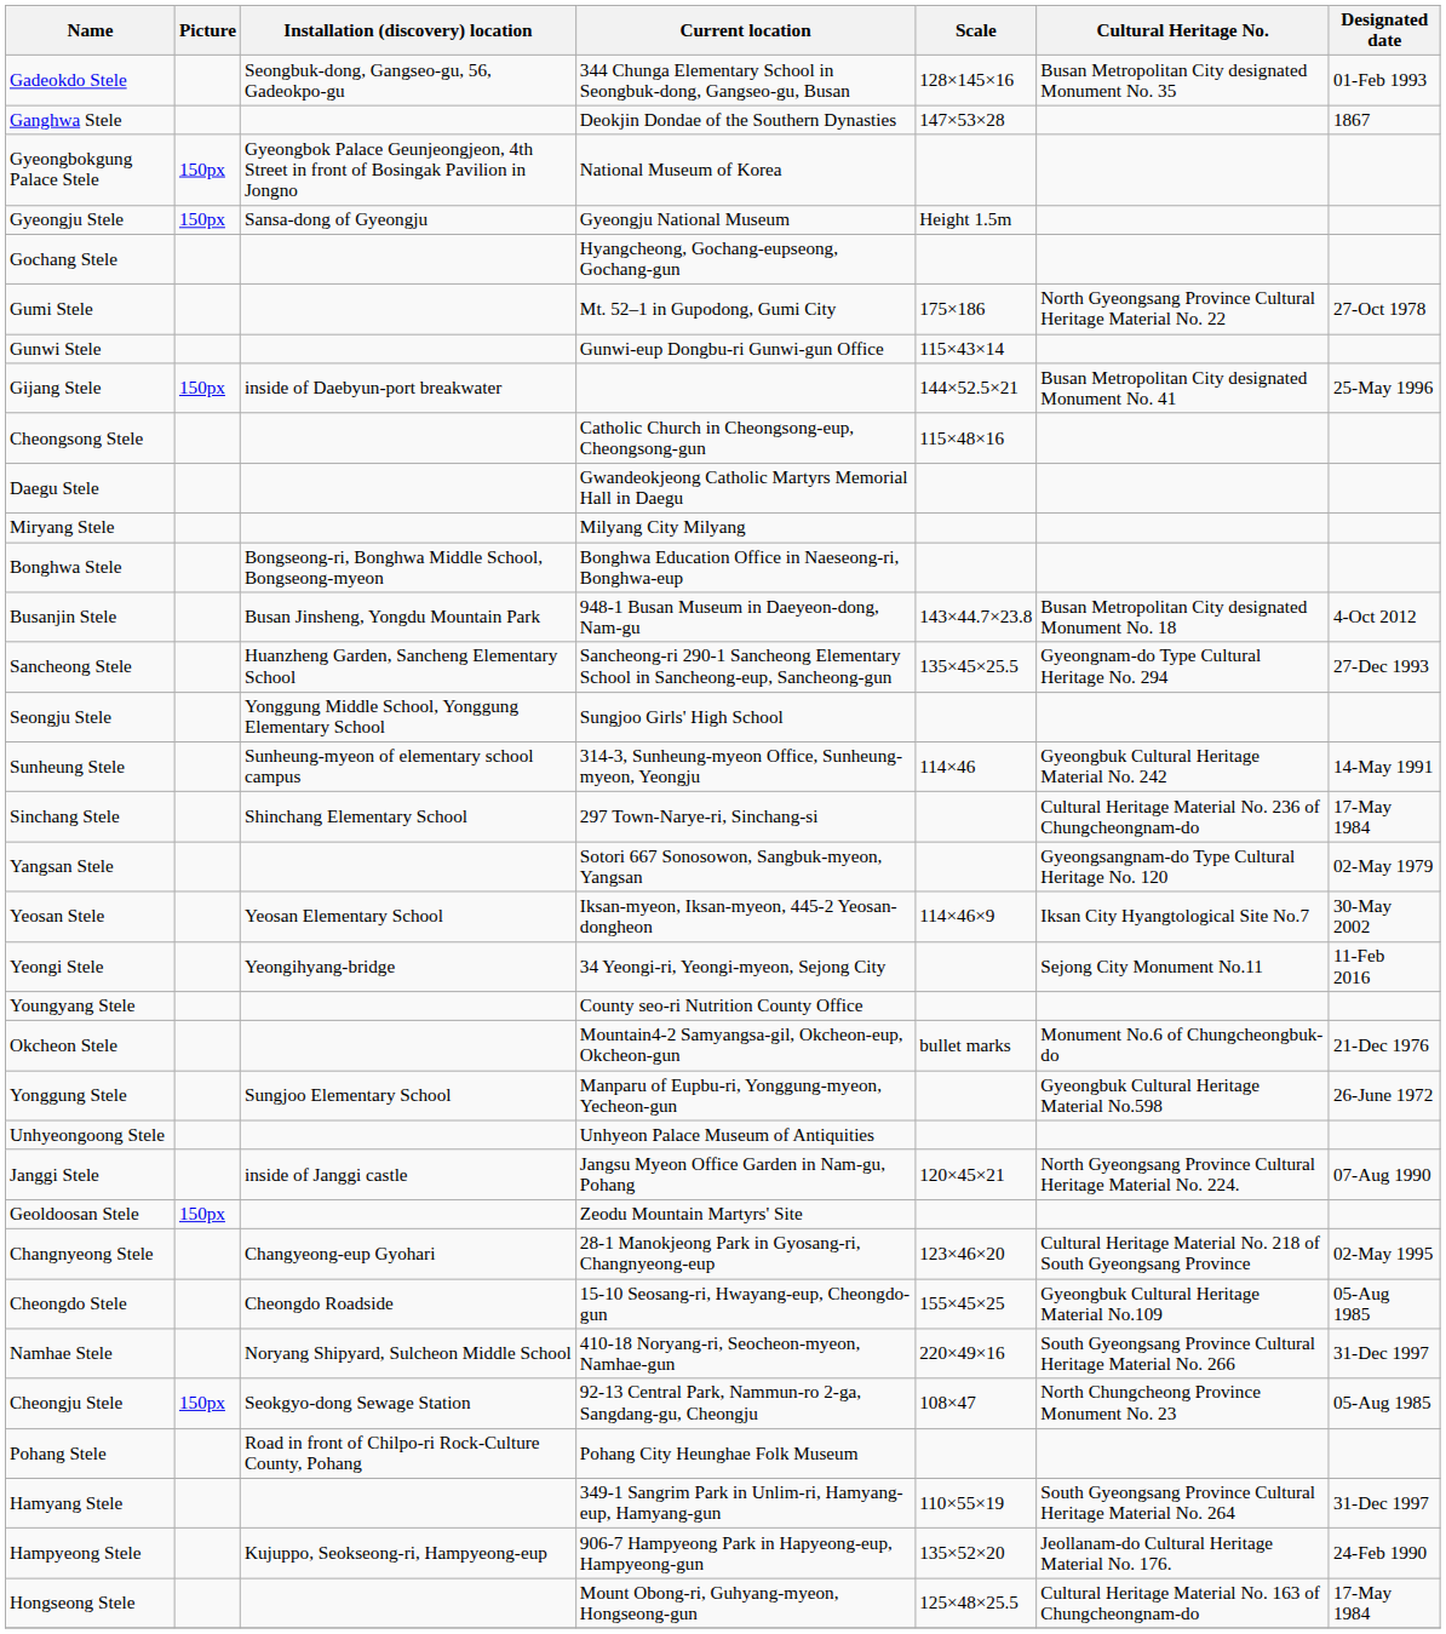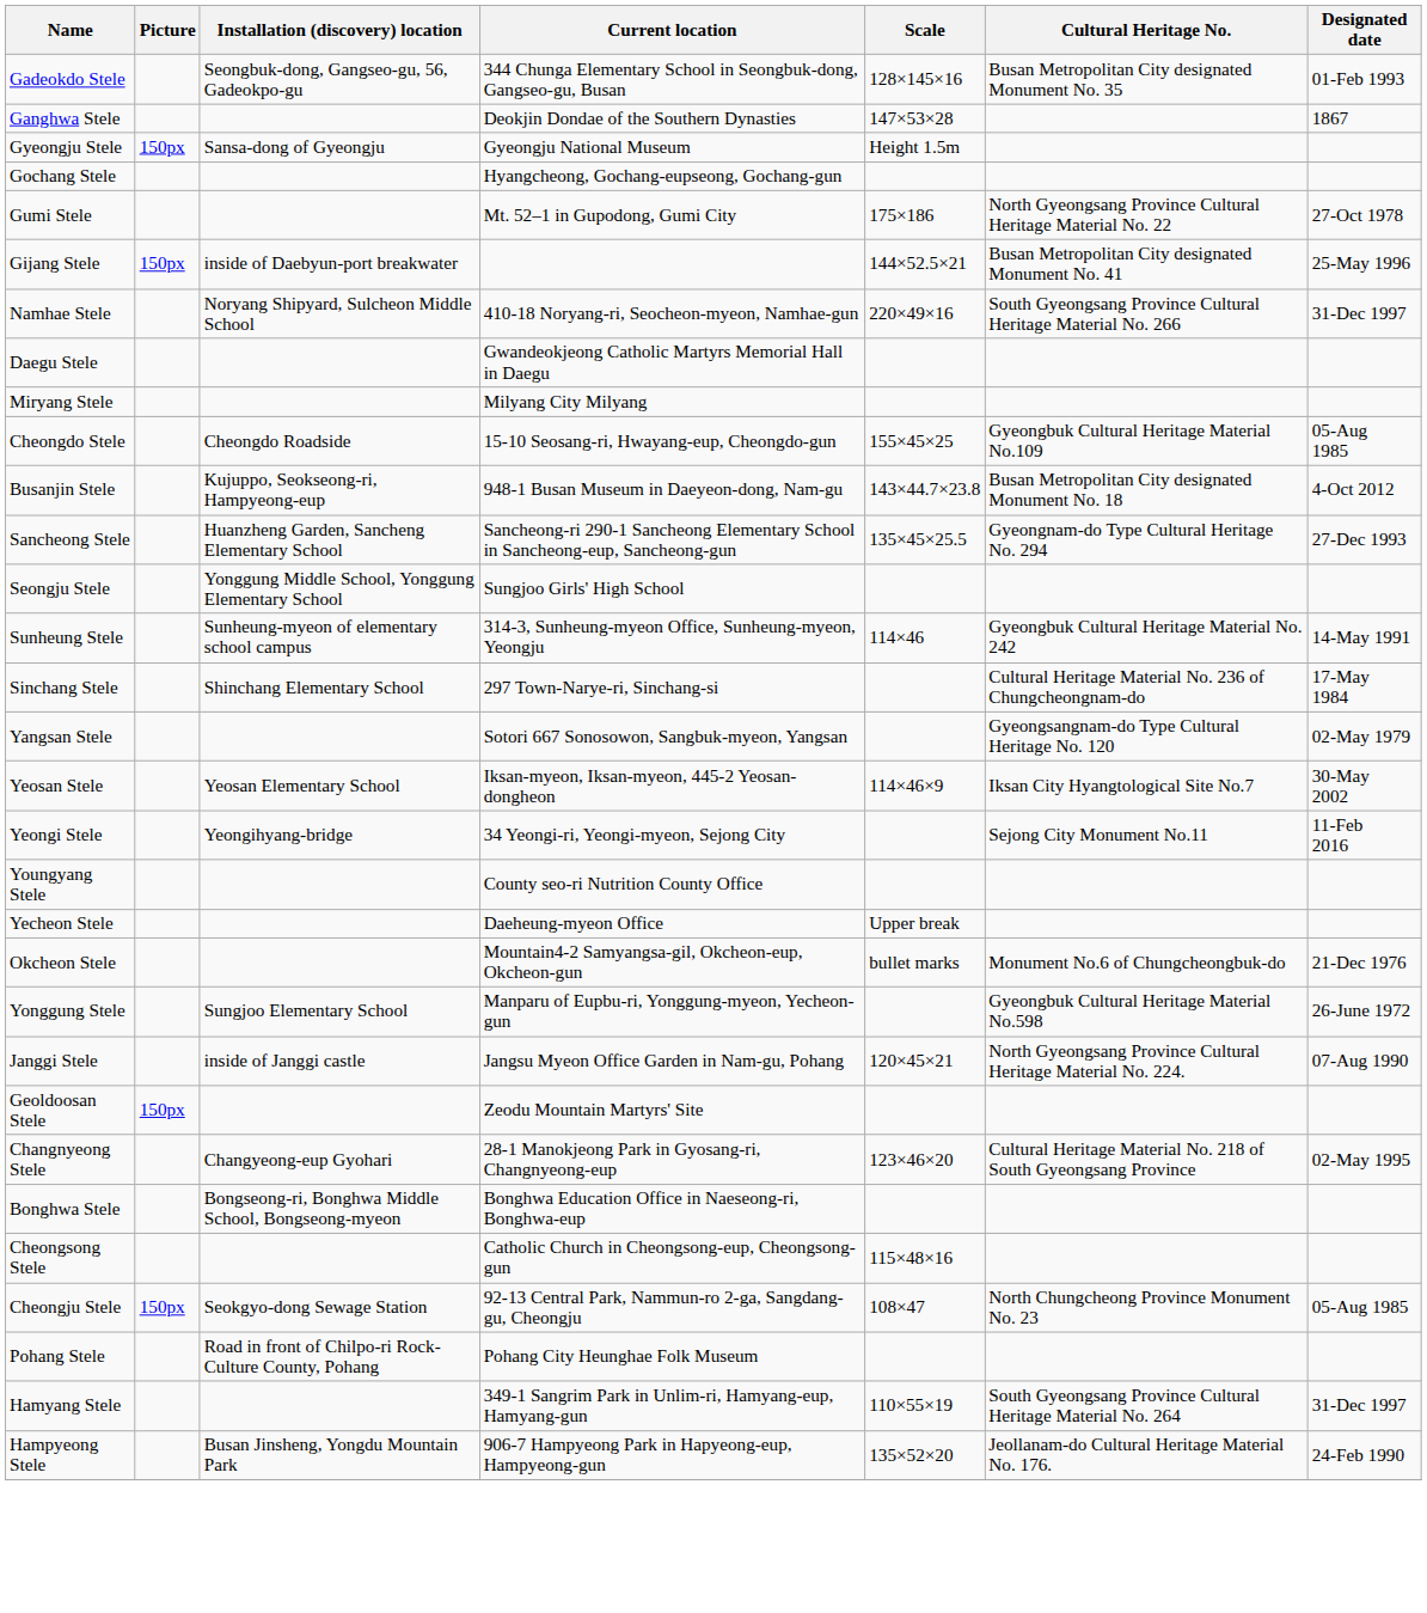- row: Gyeongbokgung Palace Stele | 150px | Gyeongbok Palace Geunjeongjeon, 4th Street in front of Bosingak Pavilion in Jongno | National Museum of Korea
- row: Gunwi Stele | Gunwi-eup Dongbu-ri Gunwi-gun Office | 115×43×14
rows swapped: Namhae Stele <-> Cheongsong Stele
rows swapped: Bonghwa Stele <-> Cheongdo Stele
Busanjin Stele | Installation (discovery) location: Busan Jinsheng, Yongdu Mountain Park -> Kujuppo, Seokseong-ri, Hampyeong-eup
+ row: Yecheon Stele | Daeheung-myeon Office | Upper break
- row: Unhyeongoong Stele | Unhyeon Palace Museum of Antiquities
Hampyeong Stele | Installation (discovery) location: Kujuppo, Seokseong-ri, Hampyeong-eup -> Busan Jinsheng, Yongdu Mountain Park
- row: Hongseong Stele | Mount Obong-ri, Guhyang-myeon, Hongseong-gun | 125×48×25.5 | Cultural Heritage Material No. 163 of Chungcheongnam-do | 17-May 1984
